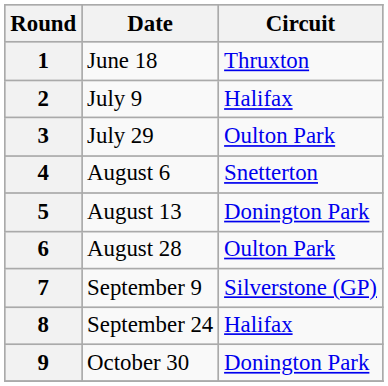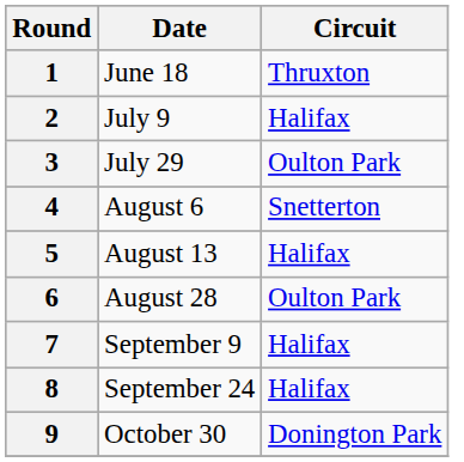5 | Circuit: Donington Park -> Halifax
7 | Circuit: Silverstone (GP) -> Halifax
